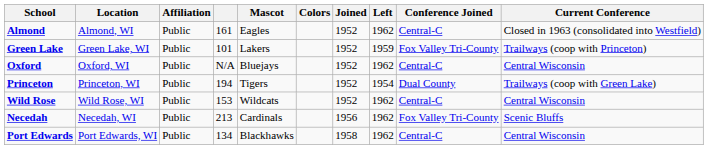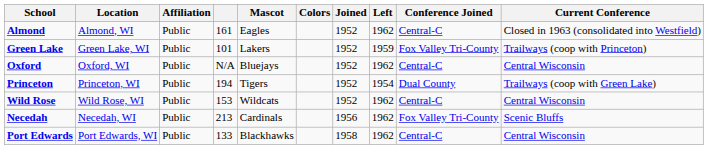Port Edwards | column 4: 134 -> 133
